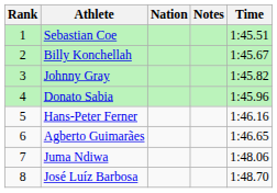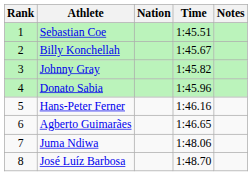columns swapped: Time <-> Notes
